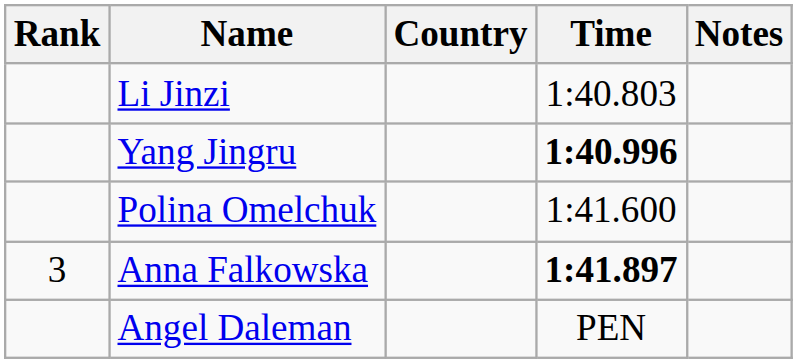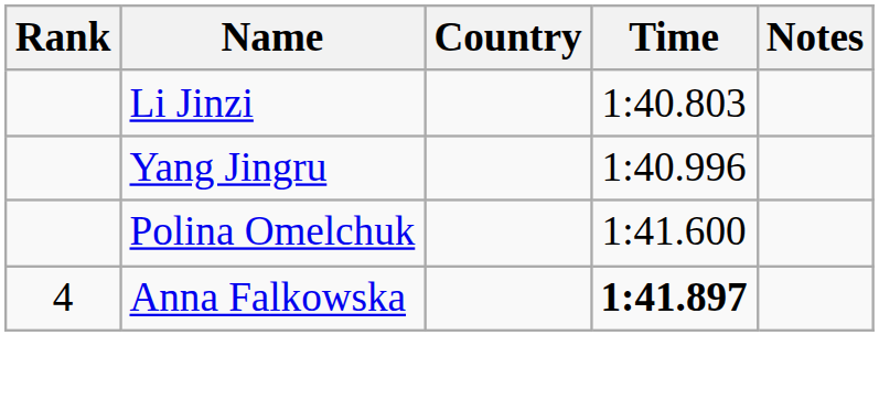Yang Jingru | Time: bold -> normal
Anna Falkowska | Rank: 3 -> 4
- row: Angel Daleman | PEN
